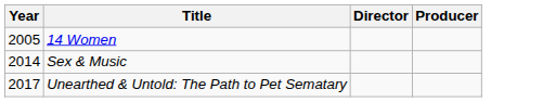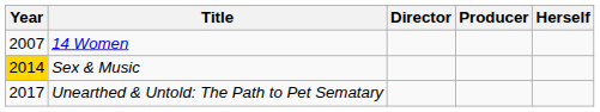+ column: Herself
14 Women | Year: 2005 -> 2007
Sex & Music | Year: no background -> gold background
